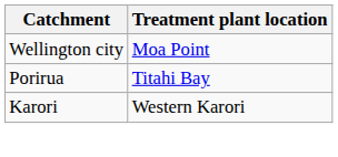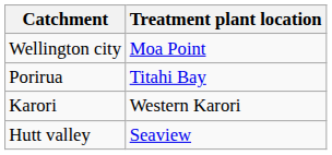+ row: Hutt valley | Seaview
